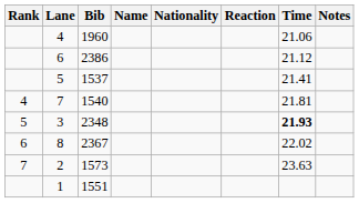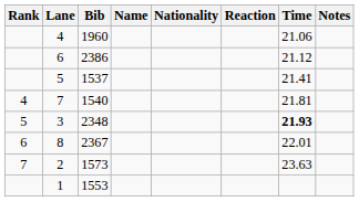8 | Time: 22.02 -> 22.01
1 | Bib: 1551 -> 1553
